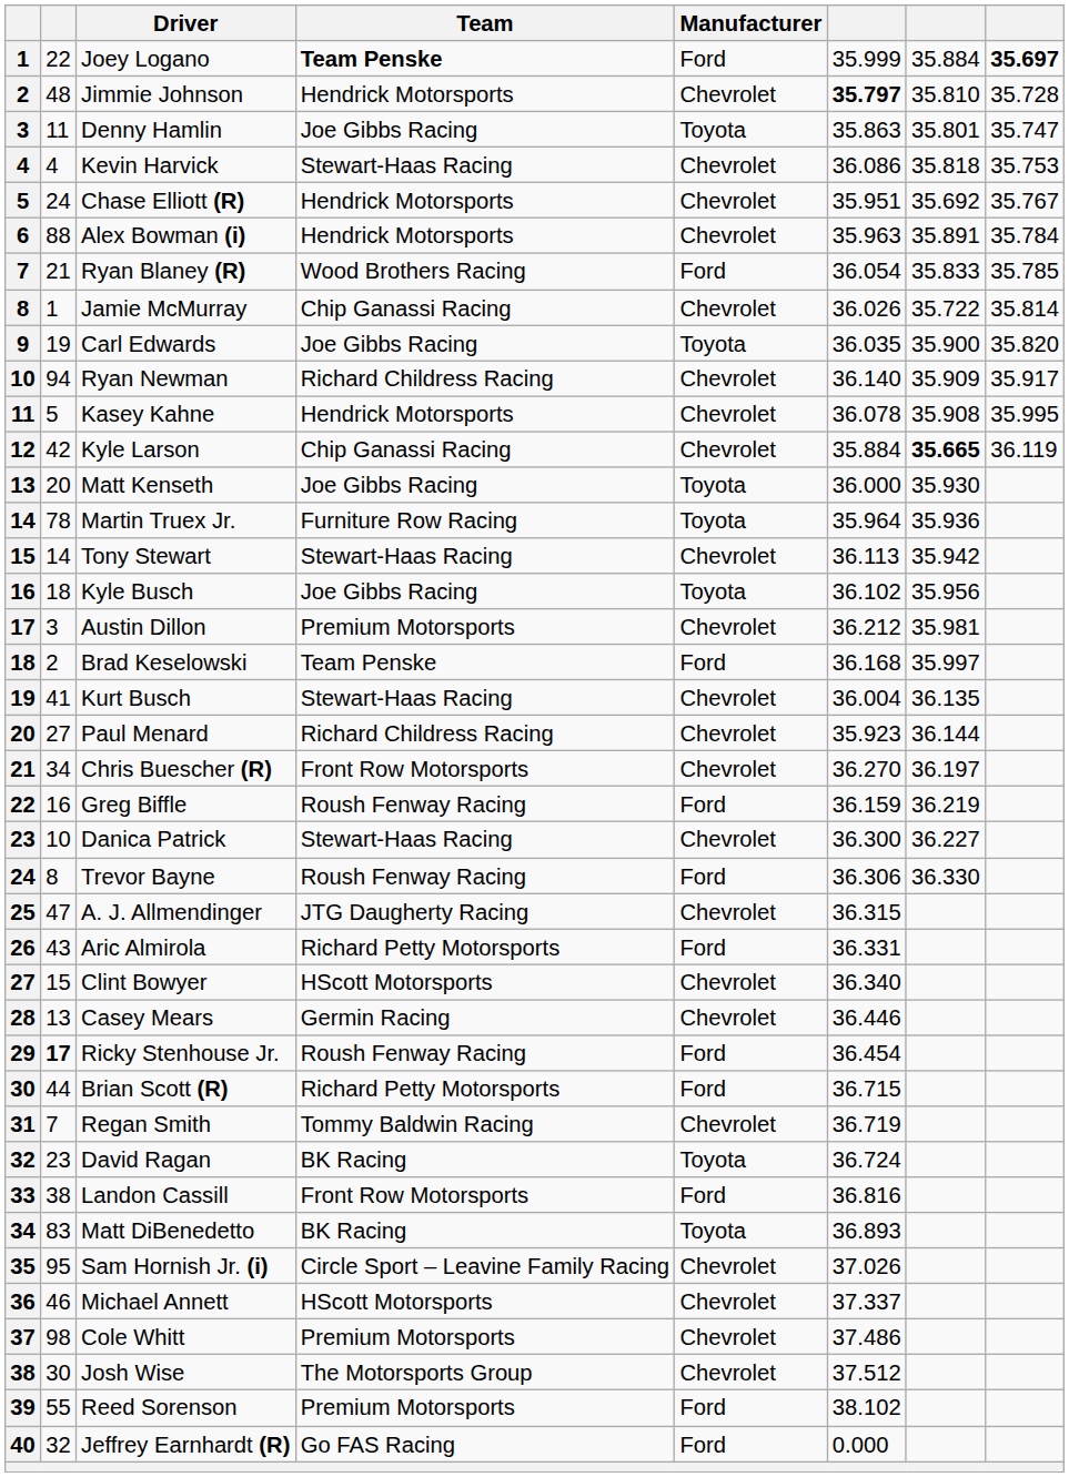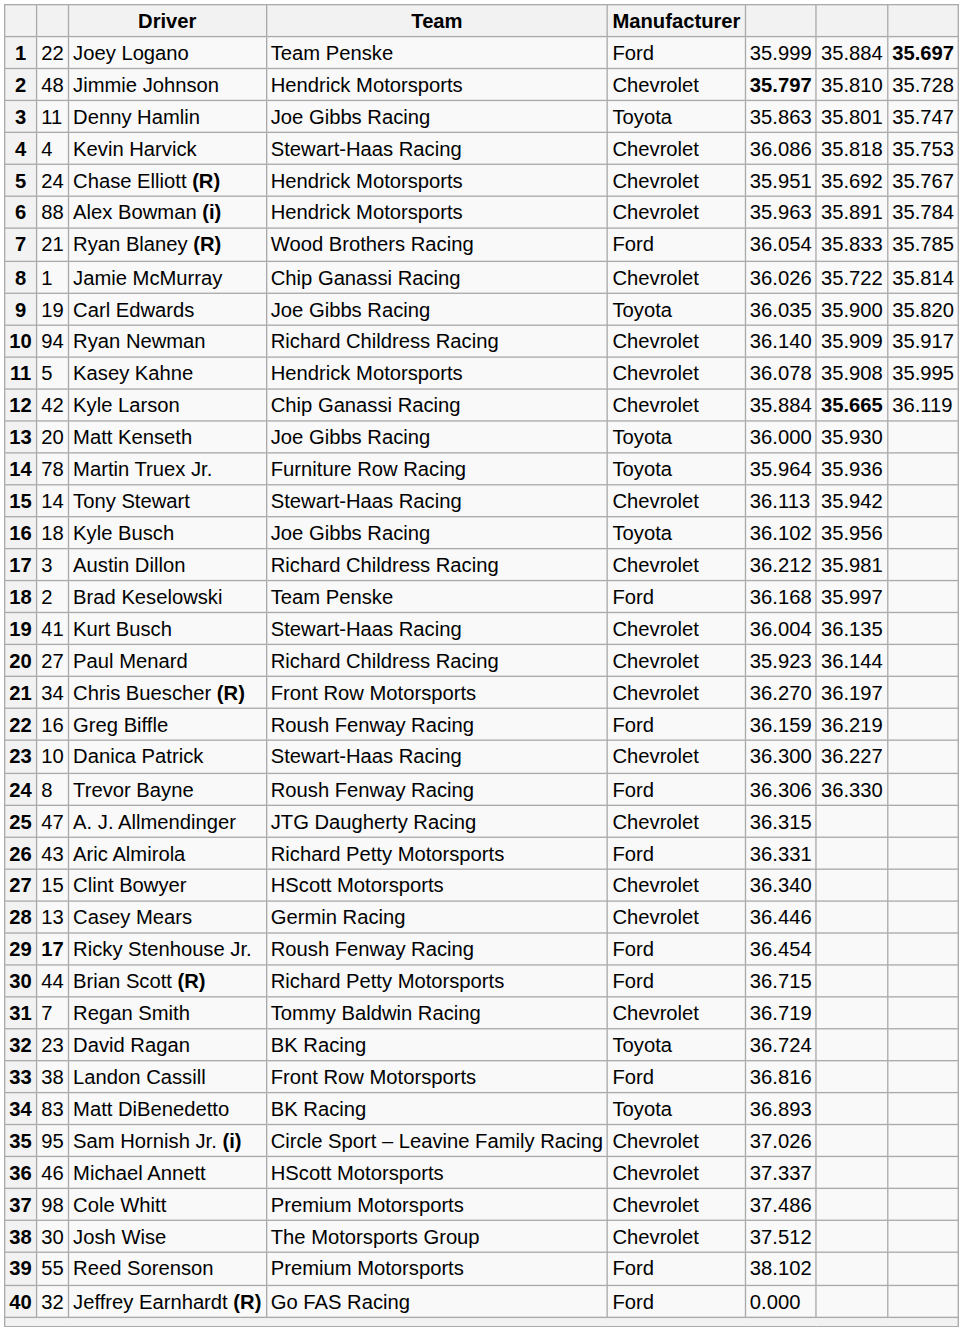Joey Logano | Team: bold -> normal
Austin Dillon | Team: Premium Motorsports -> Richard Childress Racing
